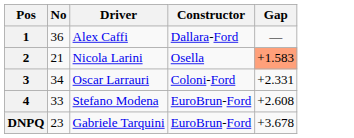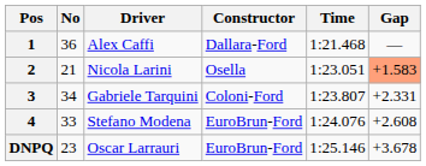+ column: Time | 1:21.468 | 1:23.051 | 1:23.807 | 1:24.076 | 1:25.146
3 | Driver: Oscar Larrauri -> Gabriele Tarquini
DNPQ | Driver: Gabriele Tarquini -> Oscar Larrauri
